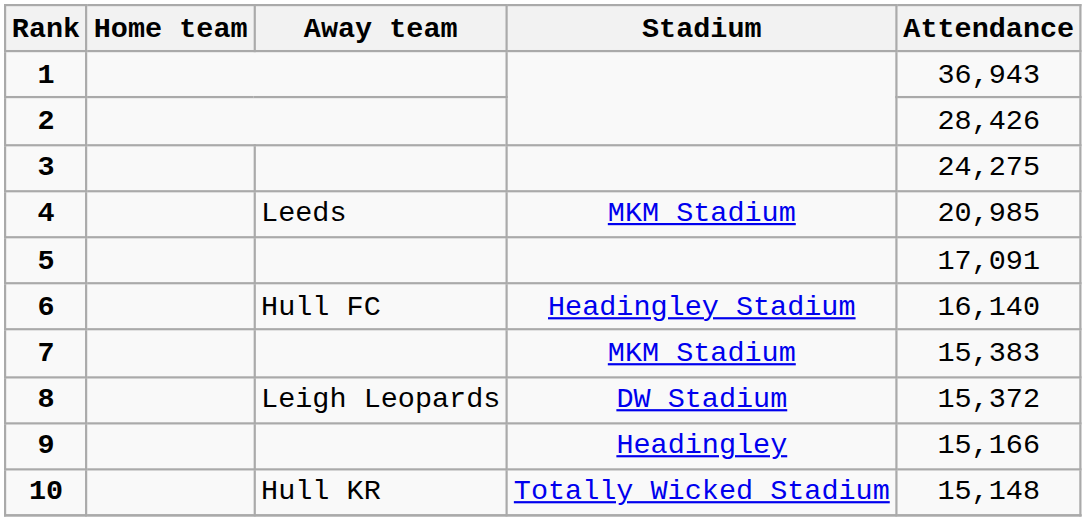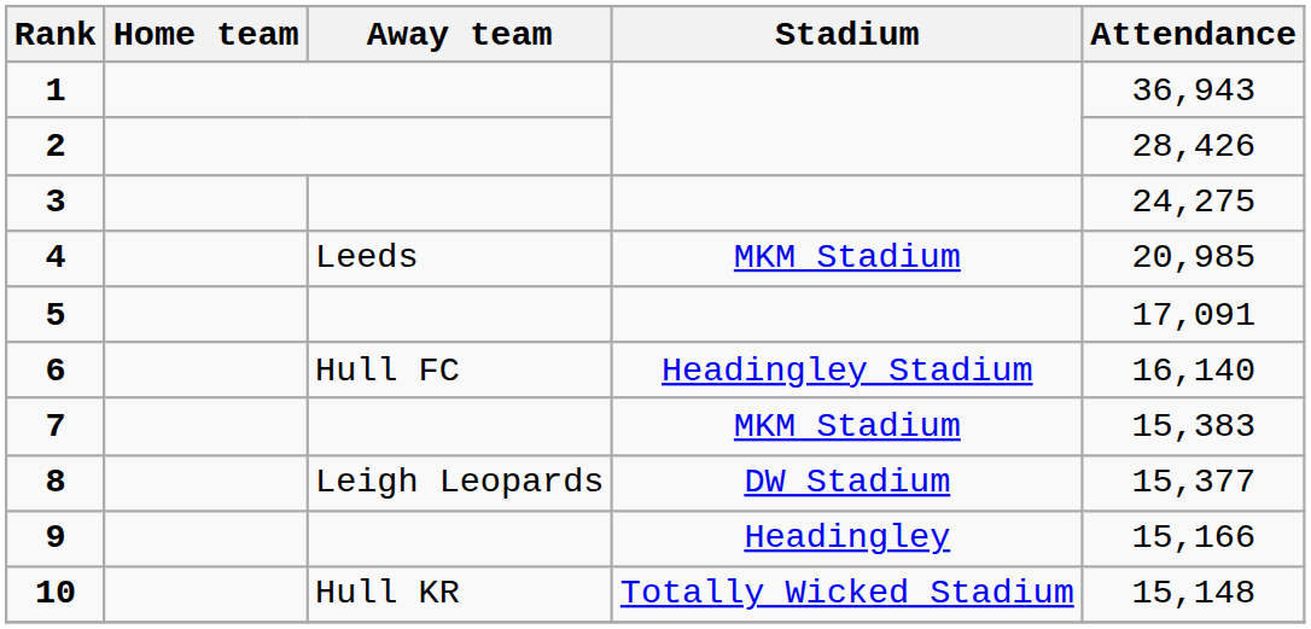8 | Attendance: 15,372 -> 15,377
